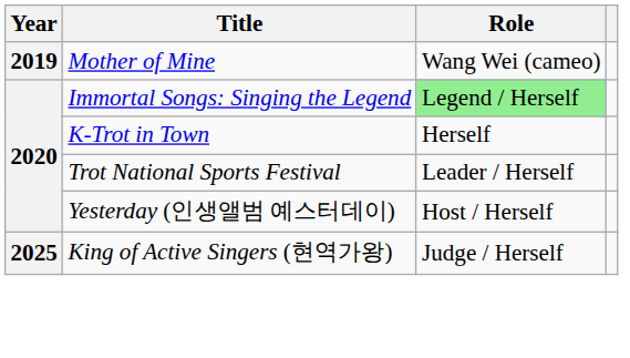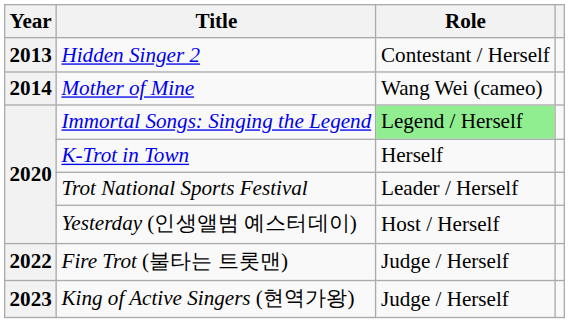+ row: 2013 | Hidden Singer 2 | Contestant / Herself
Mother of Mine | Year: 2019 -> 2014
+ row: 2022 | Fire Trot (불타는 트롯맨) | Judge / Herself
King of Active Singers (현역가왕) | Year: 2025 -> 2023
